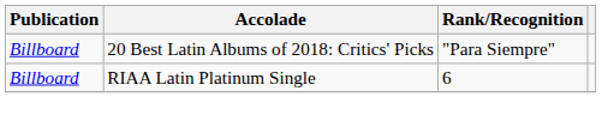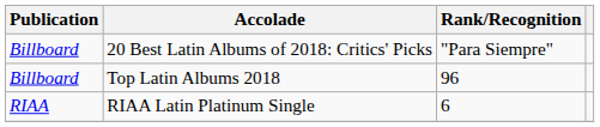+ row: Billboard | Top Latin Albums 2018 | 96
RIAA Latin Platinum Single | Publication: Billboard -> RIAA
